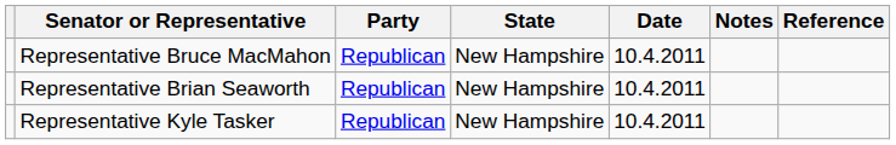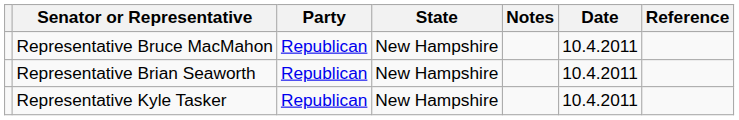columns swapped: Date <-> Notes
